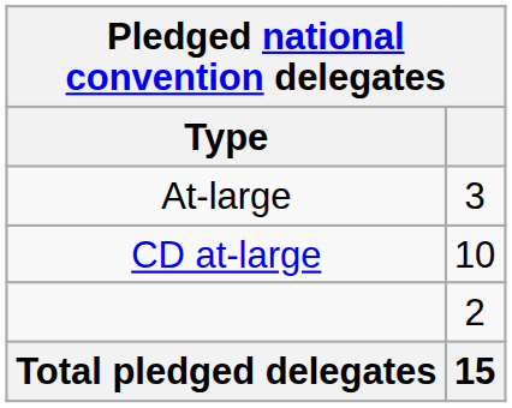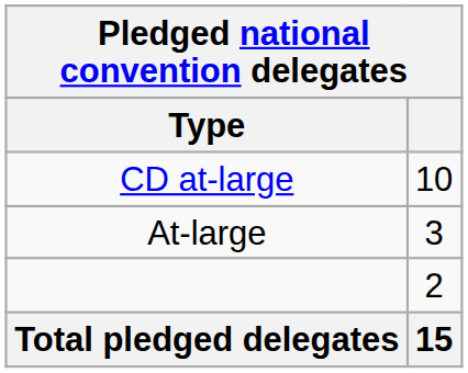rows swapped: CD at-large <-> At-large
